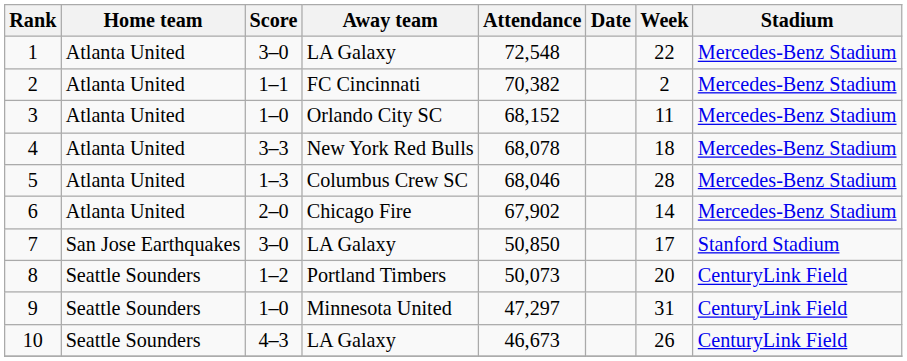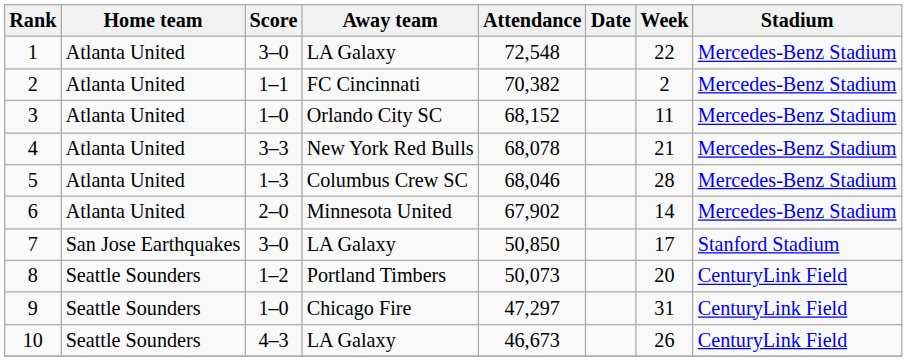4 | Week: 18 -> 21
6 | Away team: Chicago Fire -> Minnesota United
9 | Away team: Minnesota United -> Chicago Fire
